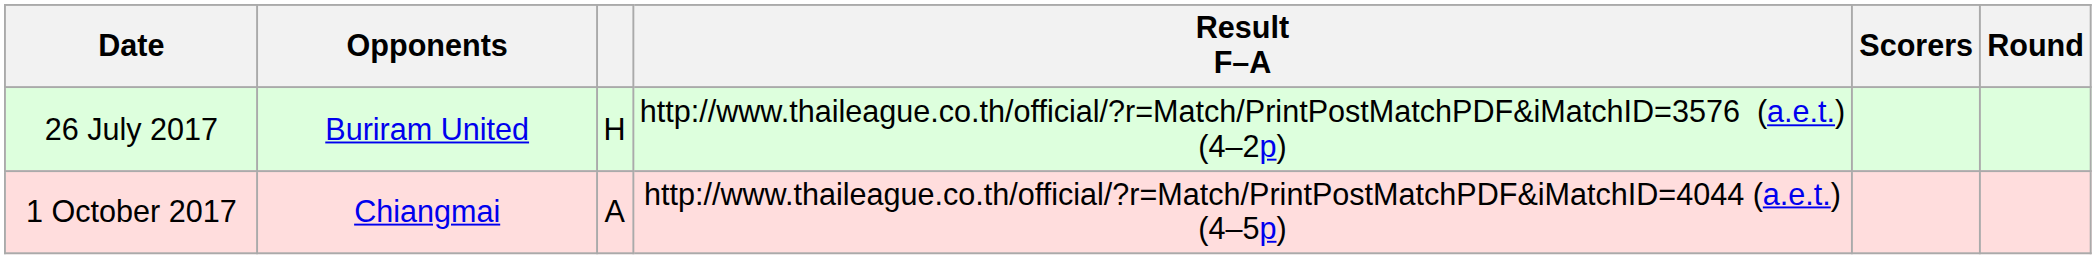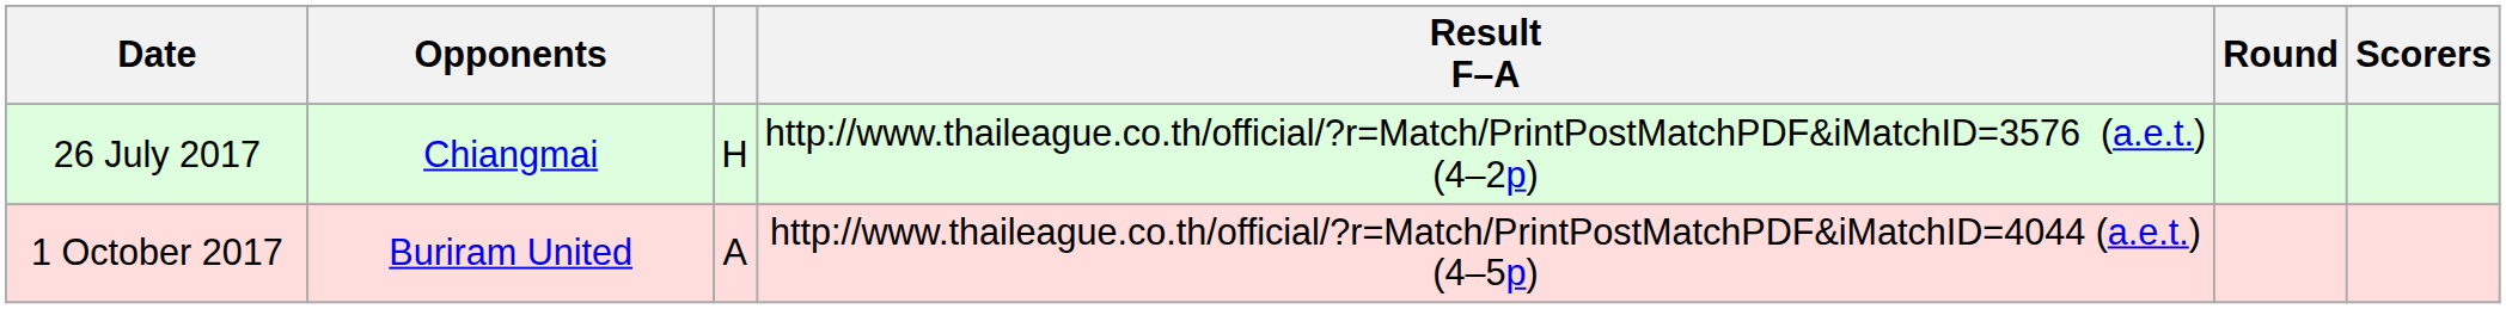columns swapped: Scorers <-> Round
26 July 2017 | Opponents: Buriram United -> Chiangmai
1 October 2017 | Opponents: Chiangmai -> Buriram United
